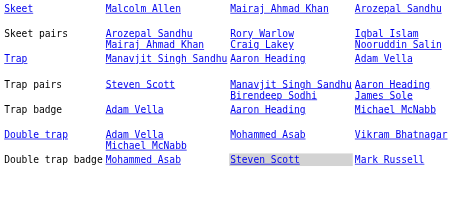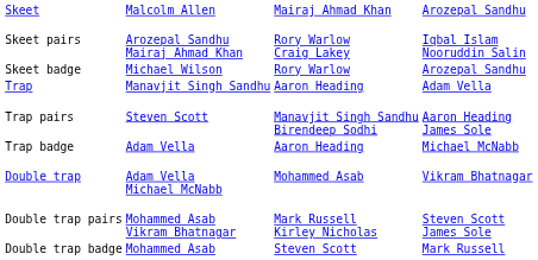+ row: Skeet badge | Michael Wilson | Rory Warlow | Arozepal Sandhu
+ row: Double trap pairs | Mohammed Asab Vikram Bhatnagar | Mark Russell Kirley Nicholas | Steven Scott James Sole
Double trap badge | column 3: lightgrey background -> no background
